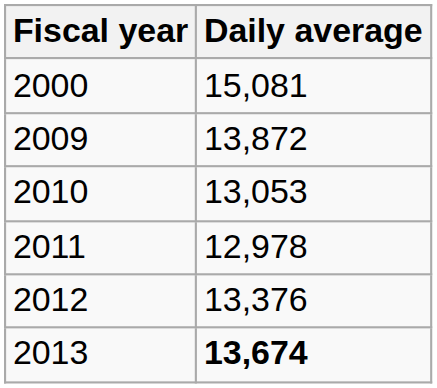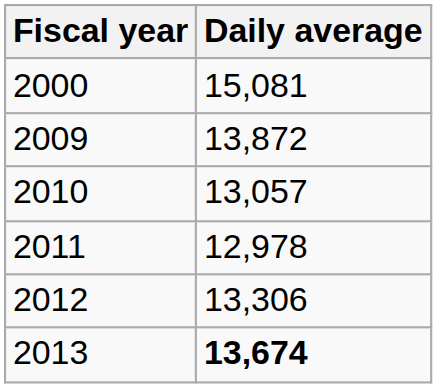2010 | Daily average: 13,053 -> 13,057
2012 | Daily average: 13,376 -> 13,306
